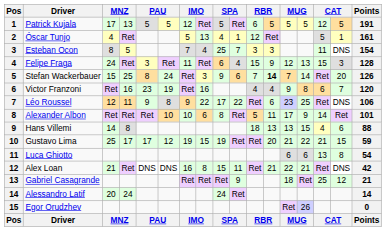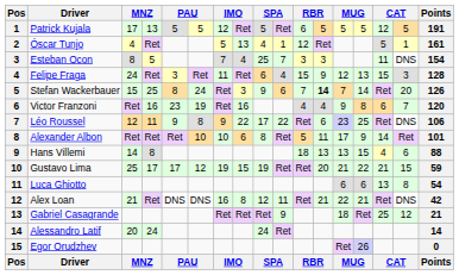Alex Loan | column 9: 15 -> 12
